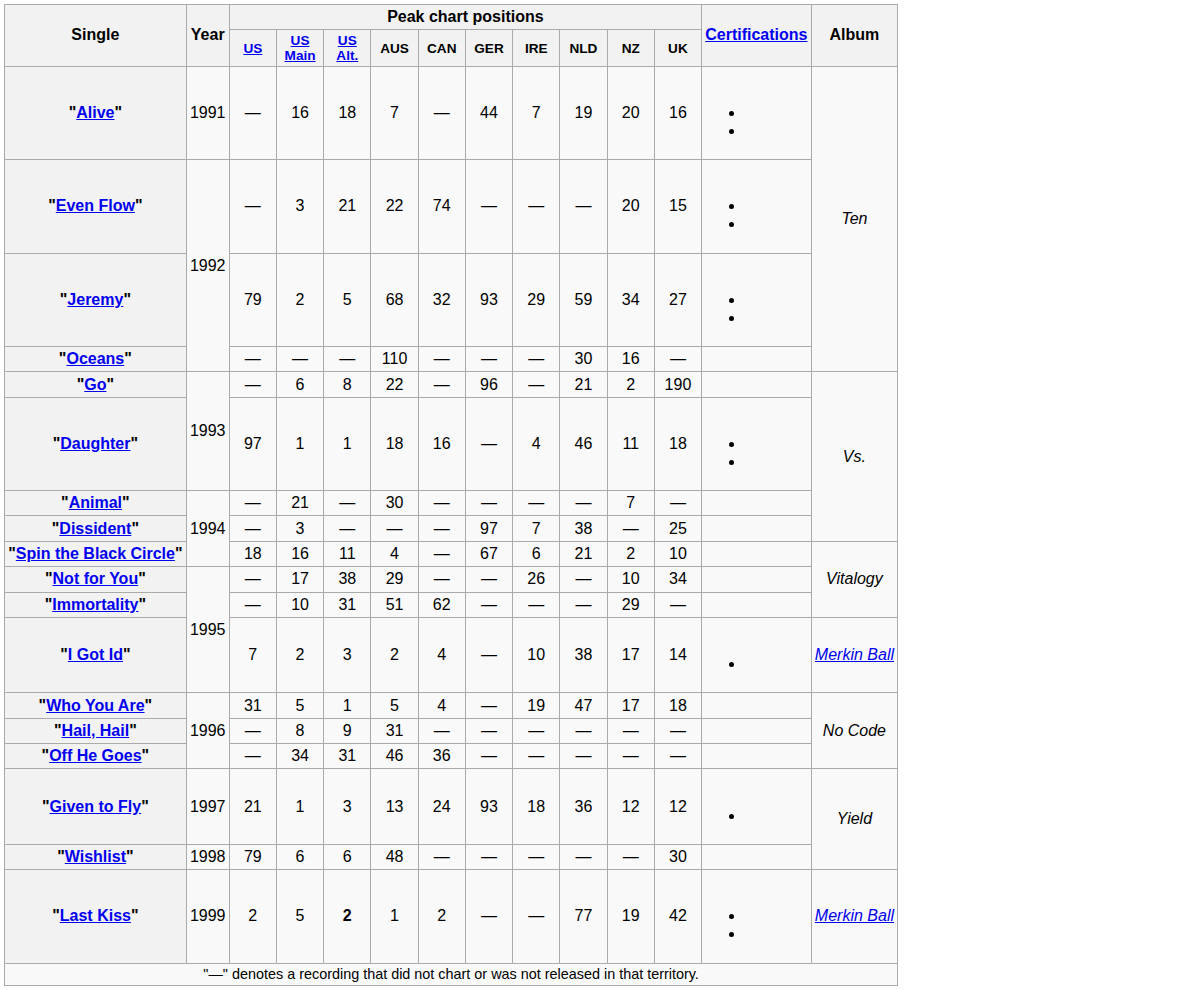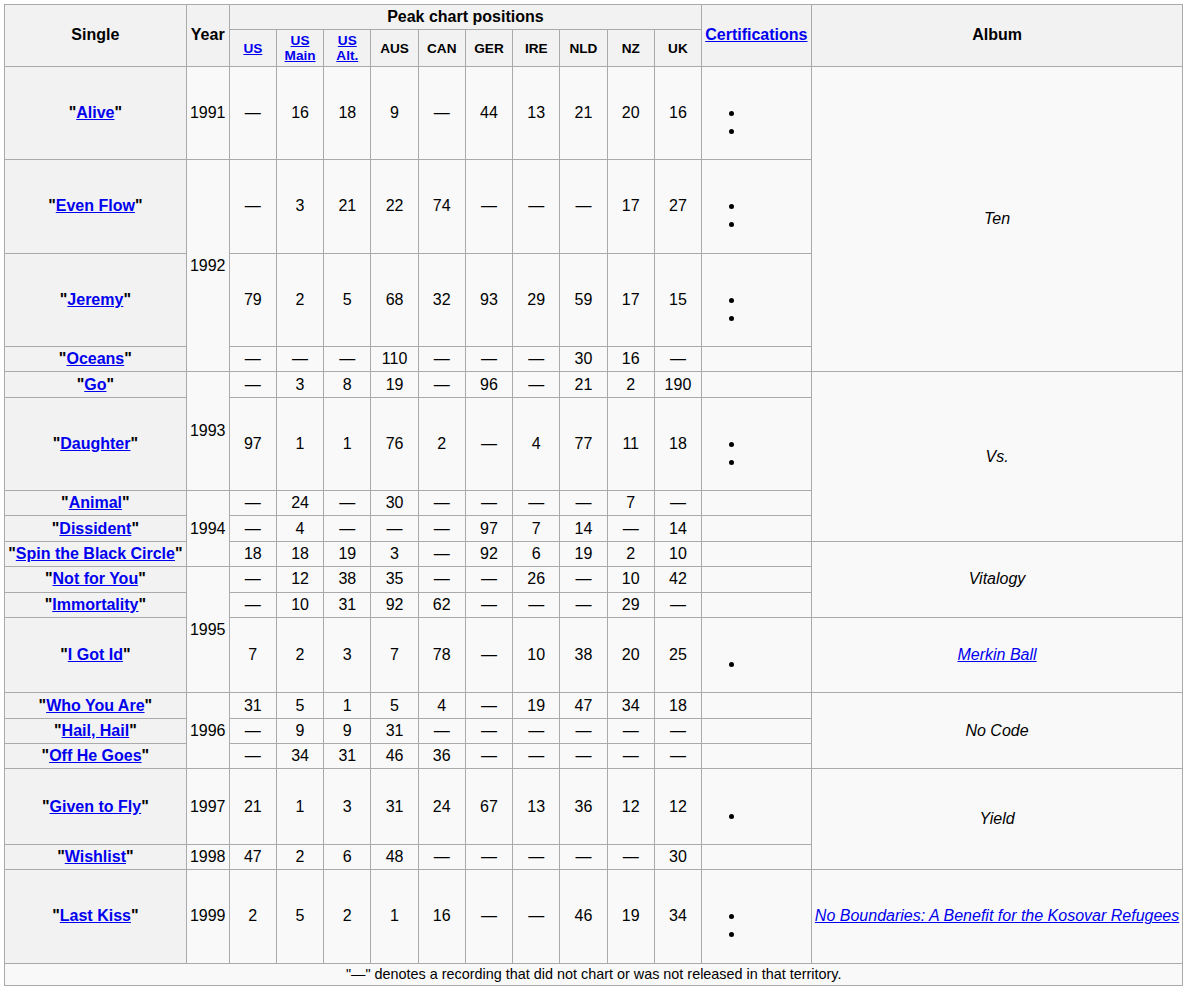"Alive" | Peak chart positions / AUS: 7 -> 9
"Alive" | Peak chart positions / IRE: 7 -> 13
"Alive" | Peak chart positions / NLD: 19 -> 21
"Even Flow" | Peak chart positions / NZ: 20 -> 17
"Even Flow" | Peak chart positions / UK: 15 -> 27
"Jeremy" | Peak chart positions / NZ: 34 -> 17
"Jeremy" | Peak chart positions / UK: 27 -> 15
"Go" | Peak chart positions / US Main: 6 -> 3
"Go" | Peak chart positions / AUS: 22 -> 19
"Daughter" | Peak chart positions / AUS: 18 -> 76
"Daughter" | Peak chart positions / CAN: 16 -> 2
"Daughter" | Peak chart positions / NLD: 46 -> 77
"Animal" | Peak chart positions / US Main: 21 -> 24
"Dissident" | Peak chart positions / US Main: 3 -> 4
"Dissident" | Peak chart positions / NLD: 38 -> 14
"Dissident" | Peak chart positions / UK: 25 -> 14
"Spin the Black Circle" | Peak chart positions / US Main: 16 -> 18
"Spin the Black Circle" | Peak chart positions / US Alt.: 11 -> 19
"Spin the Black Circle" | Peak chart positions / AUS: 4 -> 3
"Spin the Black Circle" | Peak chart positions / GER: 67 -> 92
"Spin the Black Circle" | Peak chart positions / NLD: 21 -> 19
"Not for You" | Peak chart positions / US Main: 17 -> 12
"Not for You" | Peak chart positions / AUS: 29 -> 35
"Not for You" | Peak chart positions / UK: 34 -> 42
"Immortality" | Peak chart positions / AUS: 51 -> 92
"I Got Id" | Peak chart positions / AUS: 2 -> 7
"I Got Id" | Peak chart positions / CAN: 4 -> 78
"I Got Id" | Peak chart positions / NZ: 17 -> 20
"I Got Id" | Peak chart positions / UK: 14 -> 25
"Who You Are" | Peak chart positions / NZ: 17 -> 34
"Hail, Hail" | Peak chart positions / US Main: 8 -> 9
"Given to Fly" | Peak chart positions / AUS: 13 -> 31
"Given to Fly" | Peak chart positions / GER: 93 -> 67
"Given to Fly" | Peak chart positions / IRE: 18 -> 13
"Wishlist" | Peak chart positions / US: 79 -> 47
"Wishlist" | Peak chart positions / US Main: 6 -> 2
"Last Kiss" | Peak chart positions / US Alt.: bold -> normal
"Last Kiss" | Peak chart positions / CAN: 2 -> 16
"Last Kiss" | Peak chart positions / NLD: 77 -> 46
"Last Kiss" | Peak chart positions / UK: 42 -> 34
"Last Kiss" | Album: Merkin Ball -> No Boundaries: A Benefit for the Kosovar Refugees
